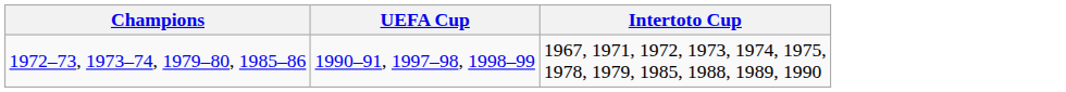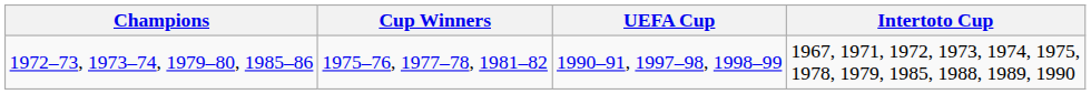+ column: Cup Winners | 1975–76, 1977–78, 1981–82
